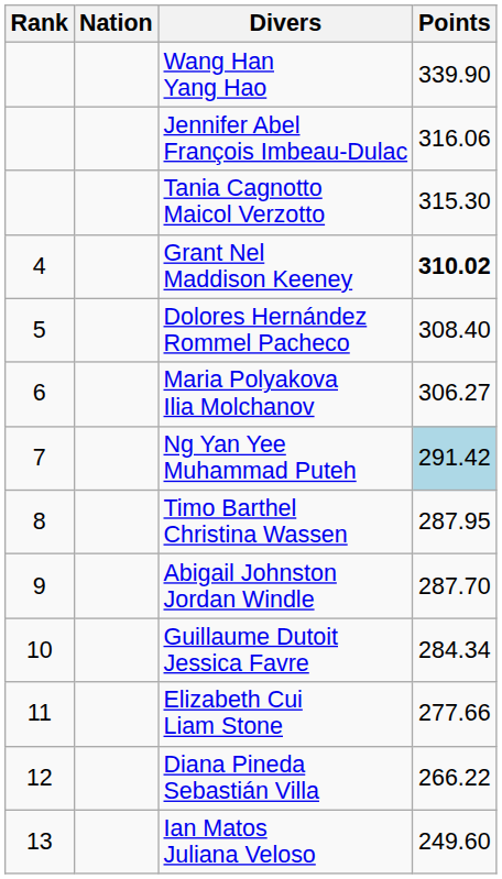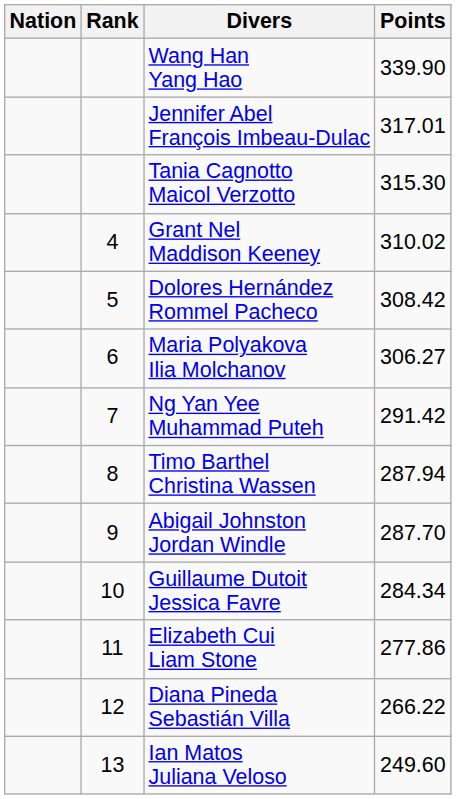columns swapped: Rank <-> Nation
Jennifer Abel François Imbeau-Dulac | Points: 316.06 -> 317.01
Grant Nel Maddison Keeney | Points: bold -> normal
Dolores Hernández Rommel Pacheco | Points: 308.40 -> 308.42
Ng Yan Yee Muhammad Puteh | Points: lightblue background -> no background
Timo Barthel Christina Wassen | Points: 287.95 -> 287.94
Elizabeth Cui Liam Stone | Points: 277.66 -> 277.86
